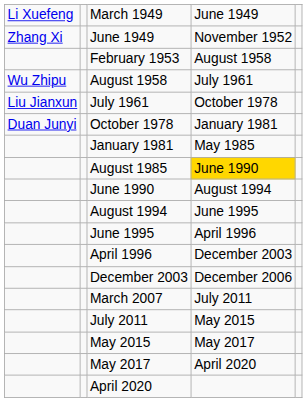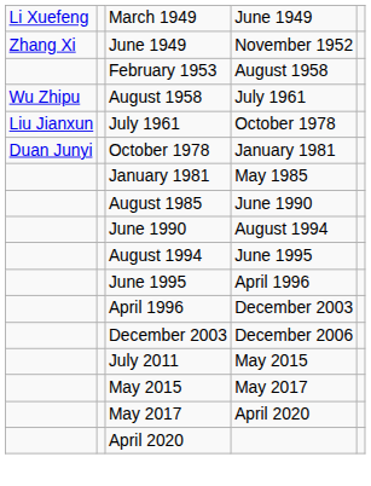August 1985 | column 4: gold background -> no background
- row: March 2007 | July 2011
